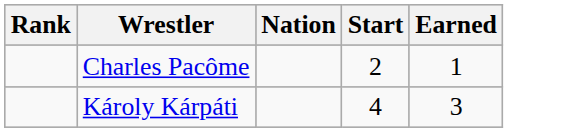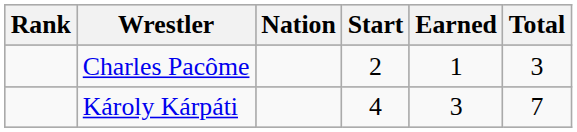+ column: Total | 3 | 7
